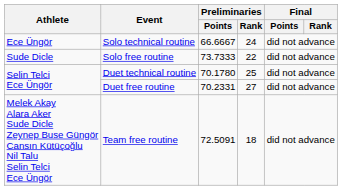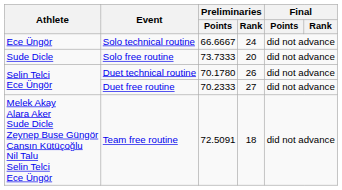Solo free routine | Preliminaries / Rank: 22 -> 20
Duet technical routine | Preliminaries / Rank: 25 -> 26
Duet free routine | Preliminaries / Points: 70.2331 -> 70.2333
